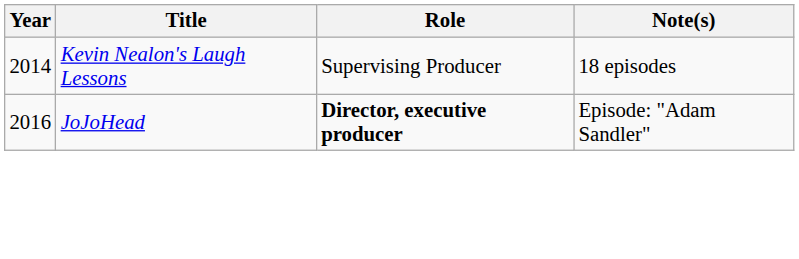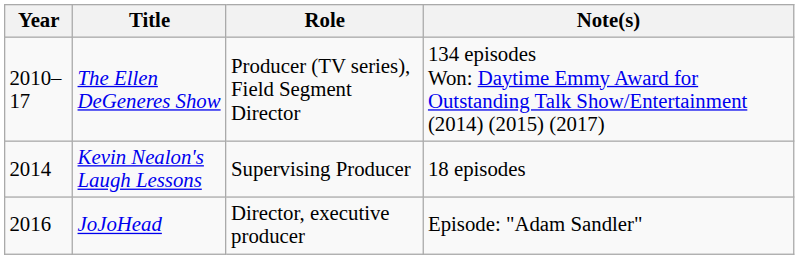+ row: 2010–17 | The Ellen DeGeneres Show | Producer (TV series), Field Segment Director | 134 episodes Won: Daytime Emmy Award for Outstanding Talk Show/Entertainment (2014) (2015) (2017)
JoJoHead | Role: bold -> normal
